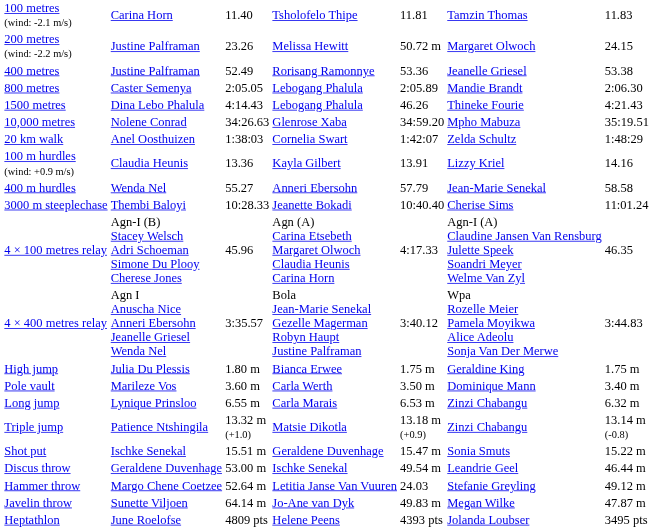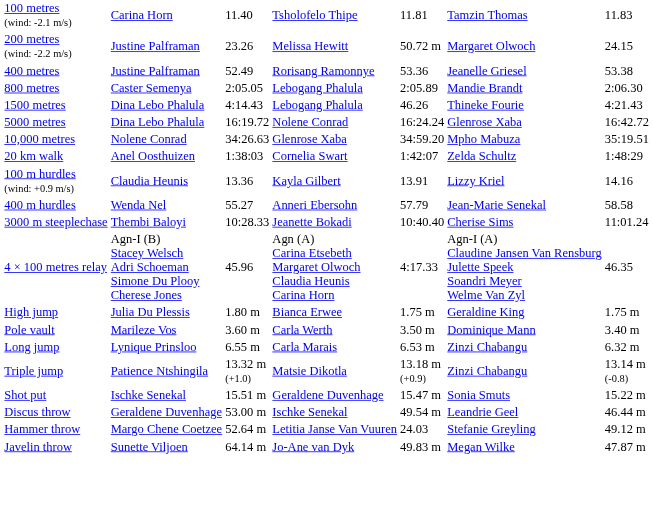+ row: 5000 metres | Dina Lebo Phalula | 16:19.72 | Nolene Conrad | 16:24.24 | Glenrose Xaba | 16:42.72
- row: 4 × 400 metres relay | Agn I Anuscha Nice Anneri Ebersohn Jeanelle Griesel Wenda Nel | 3:35.57 | Bola Jean-Marie Senekal Gezelle Magerman Robyn Haupt Justine Palframan | 3:40.12 | Wpa Rozelle Meier Pamela Moyikwa Alice Adeolu Sonja Van Der Merwe | 3:44.83
- row: Heptathlon | June Roelofse | 4809 pts | Helene Peens | 4393 pts | Jolanda Loubser | 3495 pts
